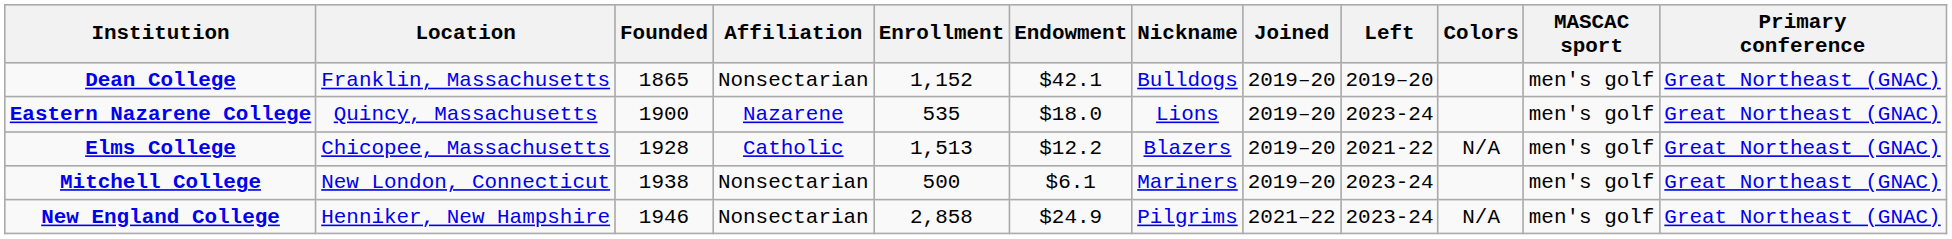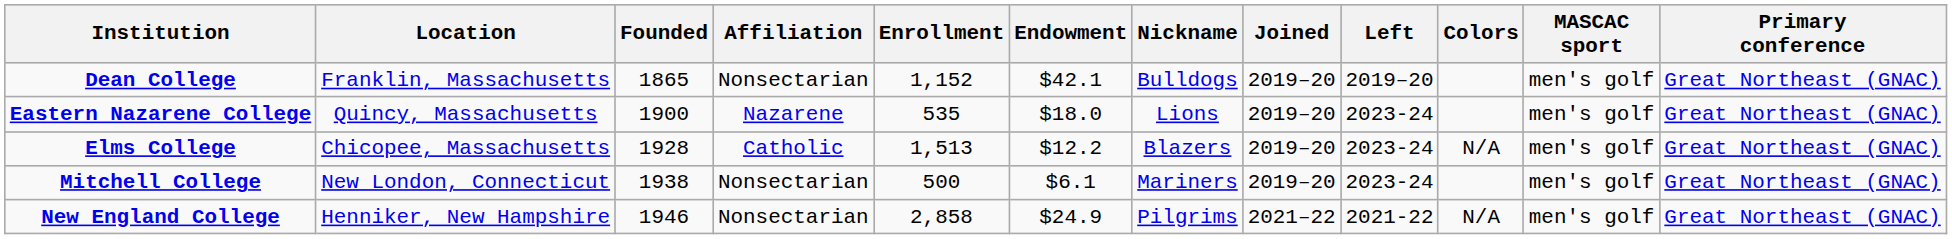Elms College | Left: 2021-22 -> 2023-24
New England College | Left: 2023-24 -> 2021-22
